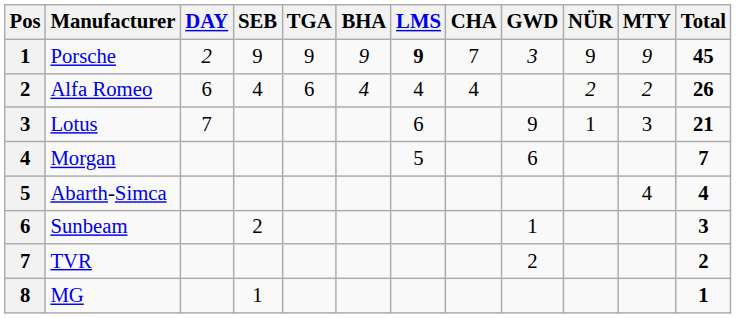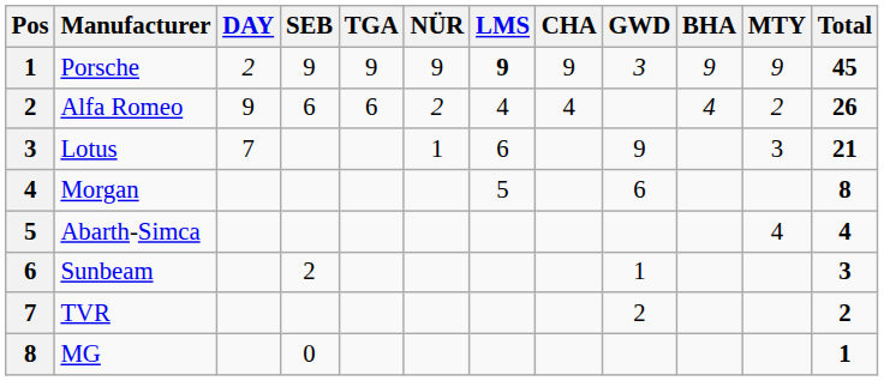columns swapped: NÜR <-> BHA
Porsche | CHA: 7 -> 9
Alfa Romeo | DAY: 6 -> 9
Alfa Romeo | SEB: 4 -> 6
Morgan | Total: 7 -> 8
MG | SEB: 1 -> 0
